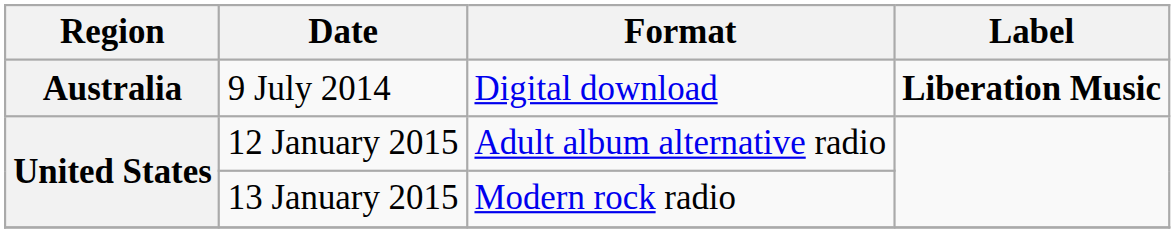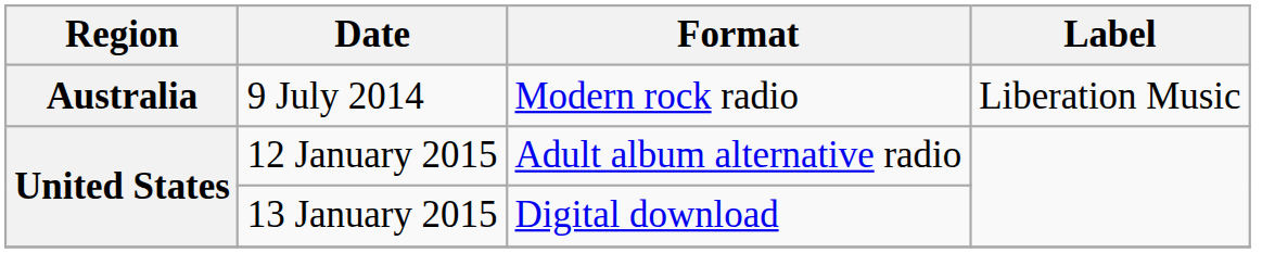9 July 2014 | Format: Digital download -> Modern rock radio
9 July 2014 | Label: bold -> normal
13 January 2015 | Format: Modern rock radio -> Digital download
